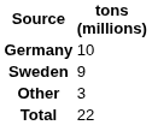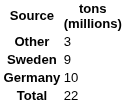rows swapped: Germany <-> Other
